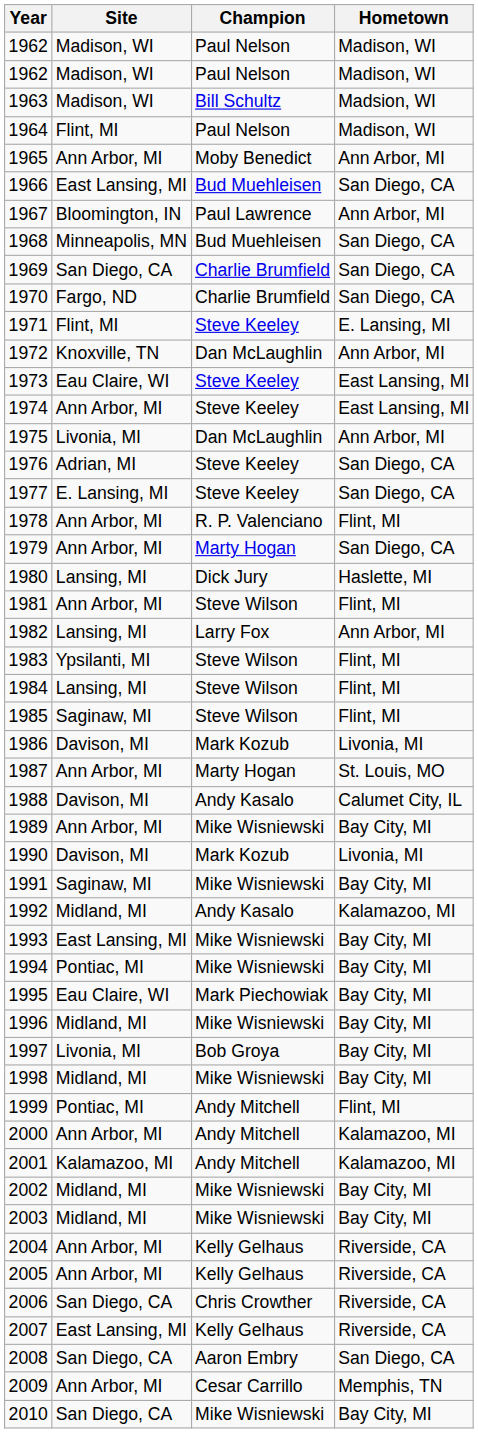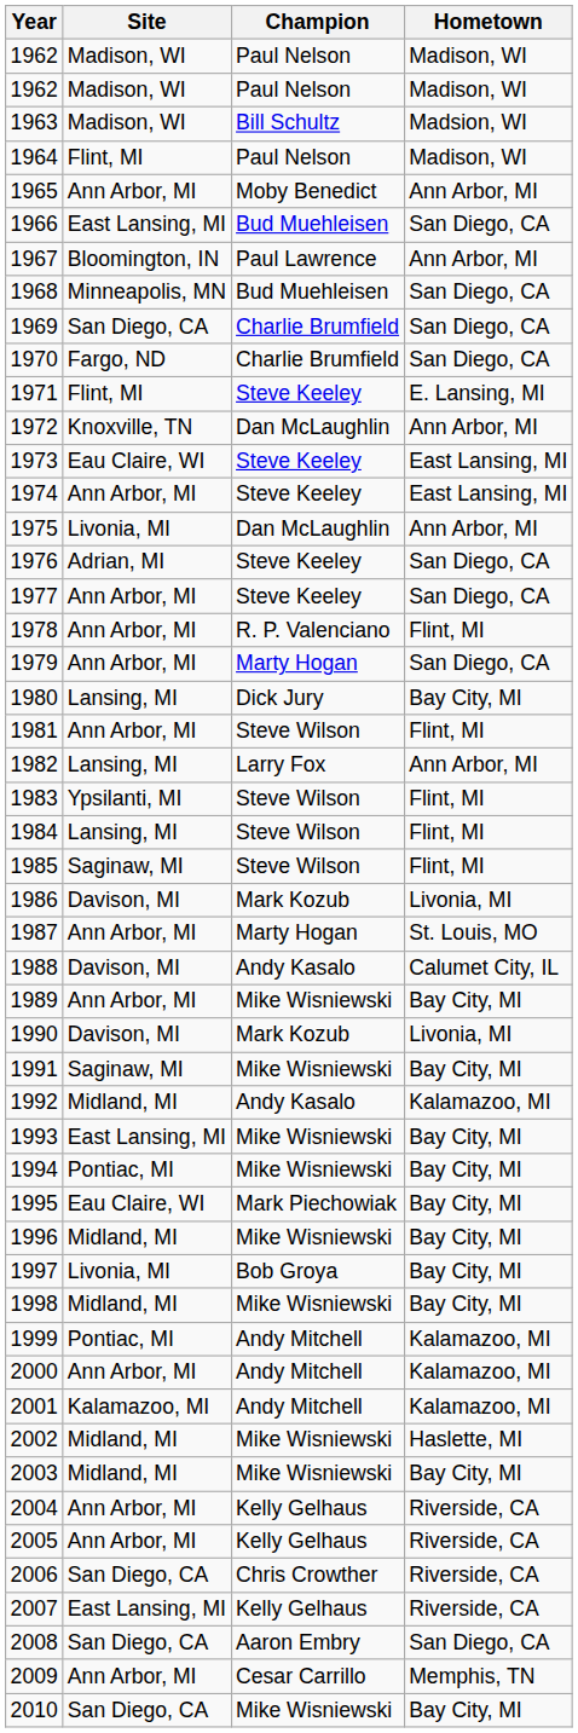1977 | Site: E. Lansing, MI -> Ann Arbor, MI
1980 | Hometown: Haslette, MI -> Bay City, MI
1999 | Hometown: Flint, MI -> Kalamazoo, MI
2002 | Hometown: Bay City, MI -> Haslette, MI
